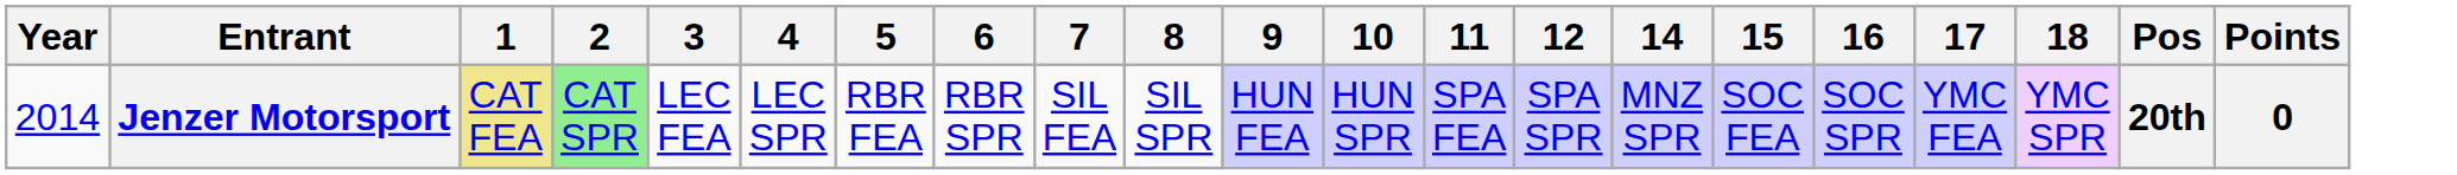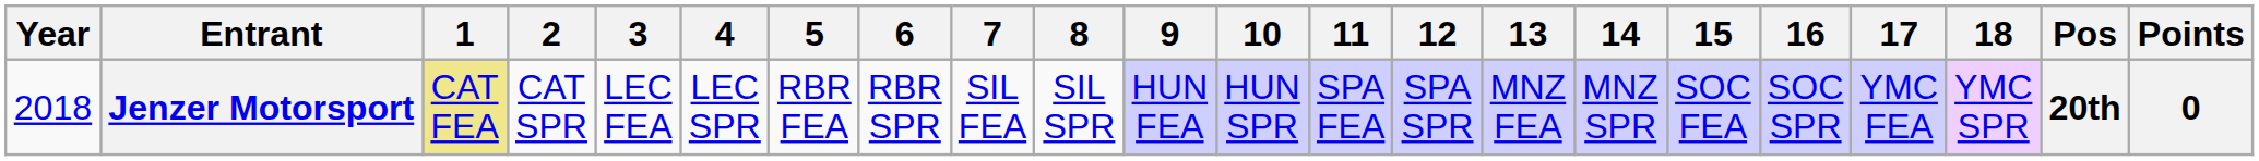+ column: 13 | MNZ FEA
Jenzer Motorsport | Year: 2014 -> 2018
Jenzer Motorsport | 2: lightgreen background -> no background
